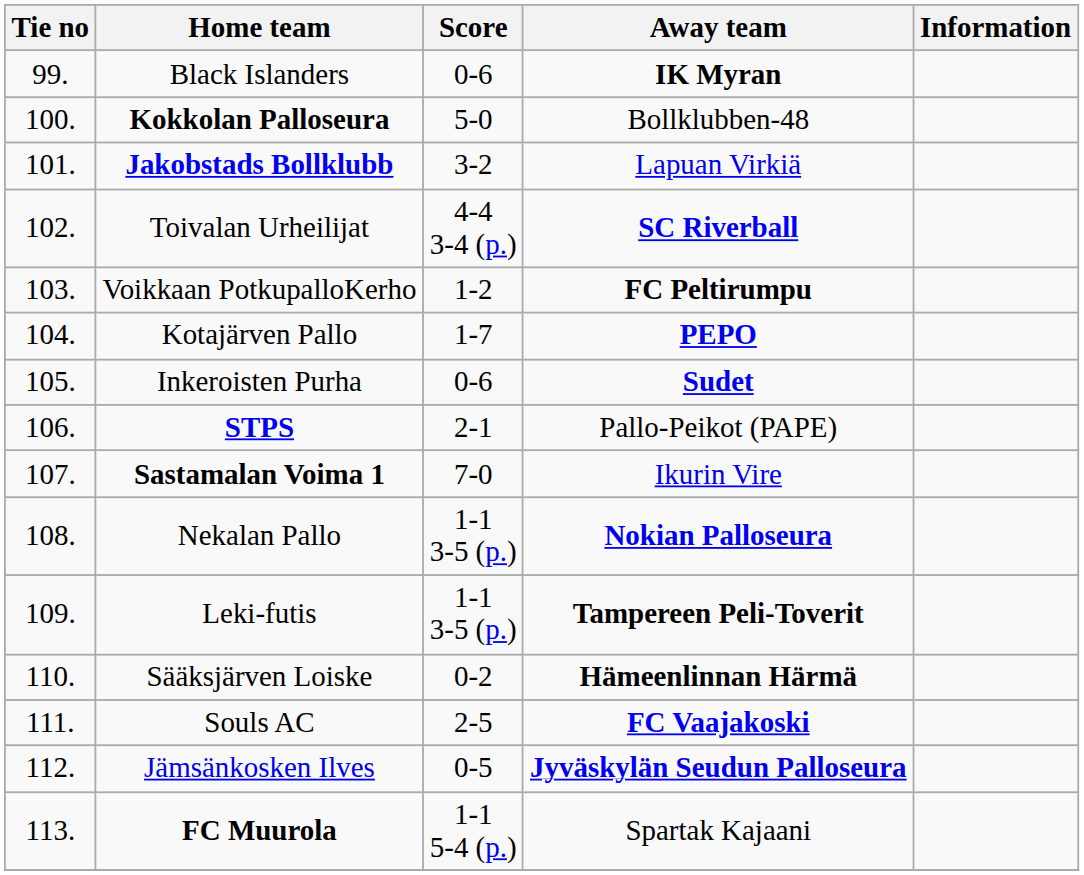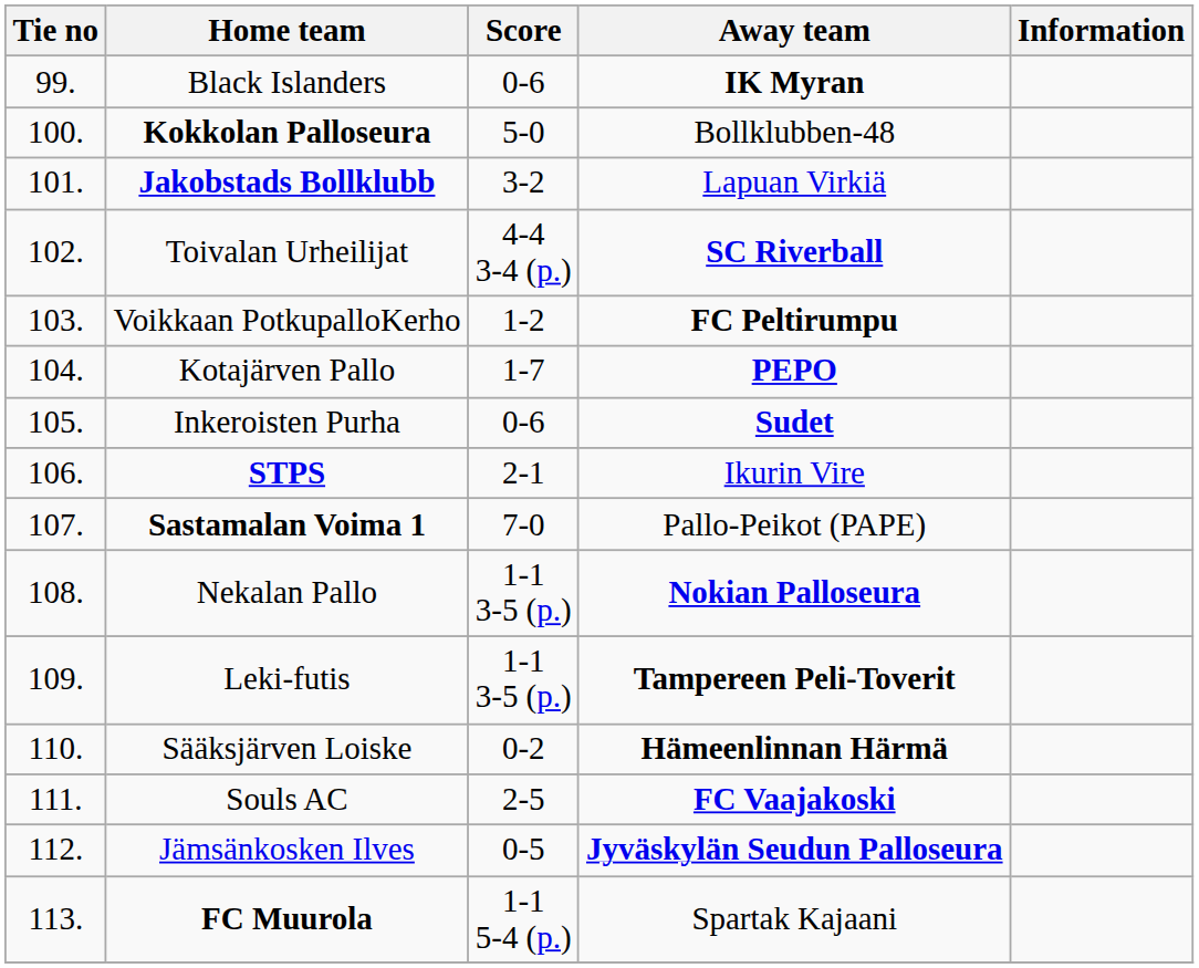STPS | Away team: Pallo-Peikot (PAPE) -> Ikurin Vire
Sastamalan Voima 1 | Away team: Ikurin Vire -> Pallo-Peikot (PAPE)
